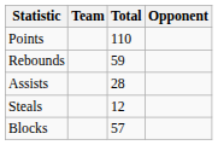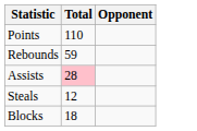- column: Team
Assists | Total: no background -> pink background
Blocks | Total: 57 -> 18
